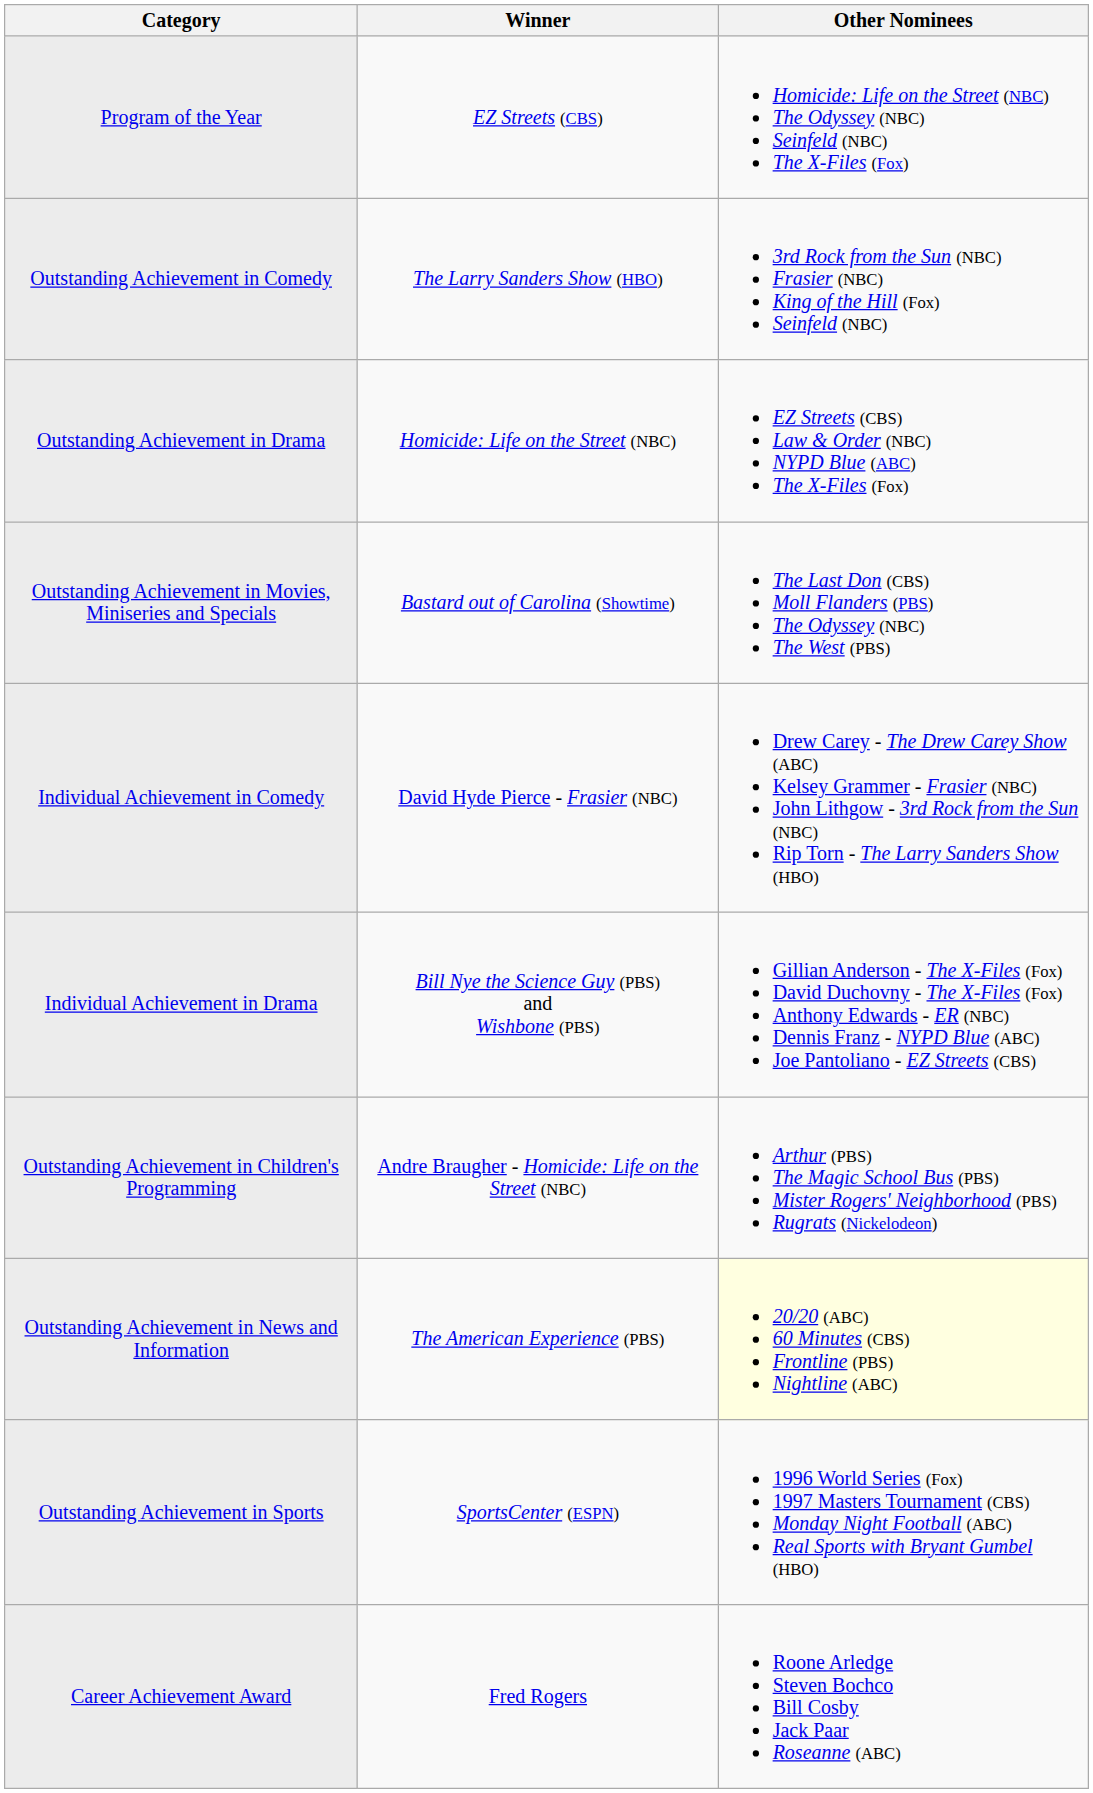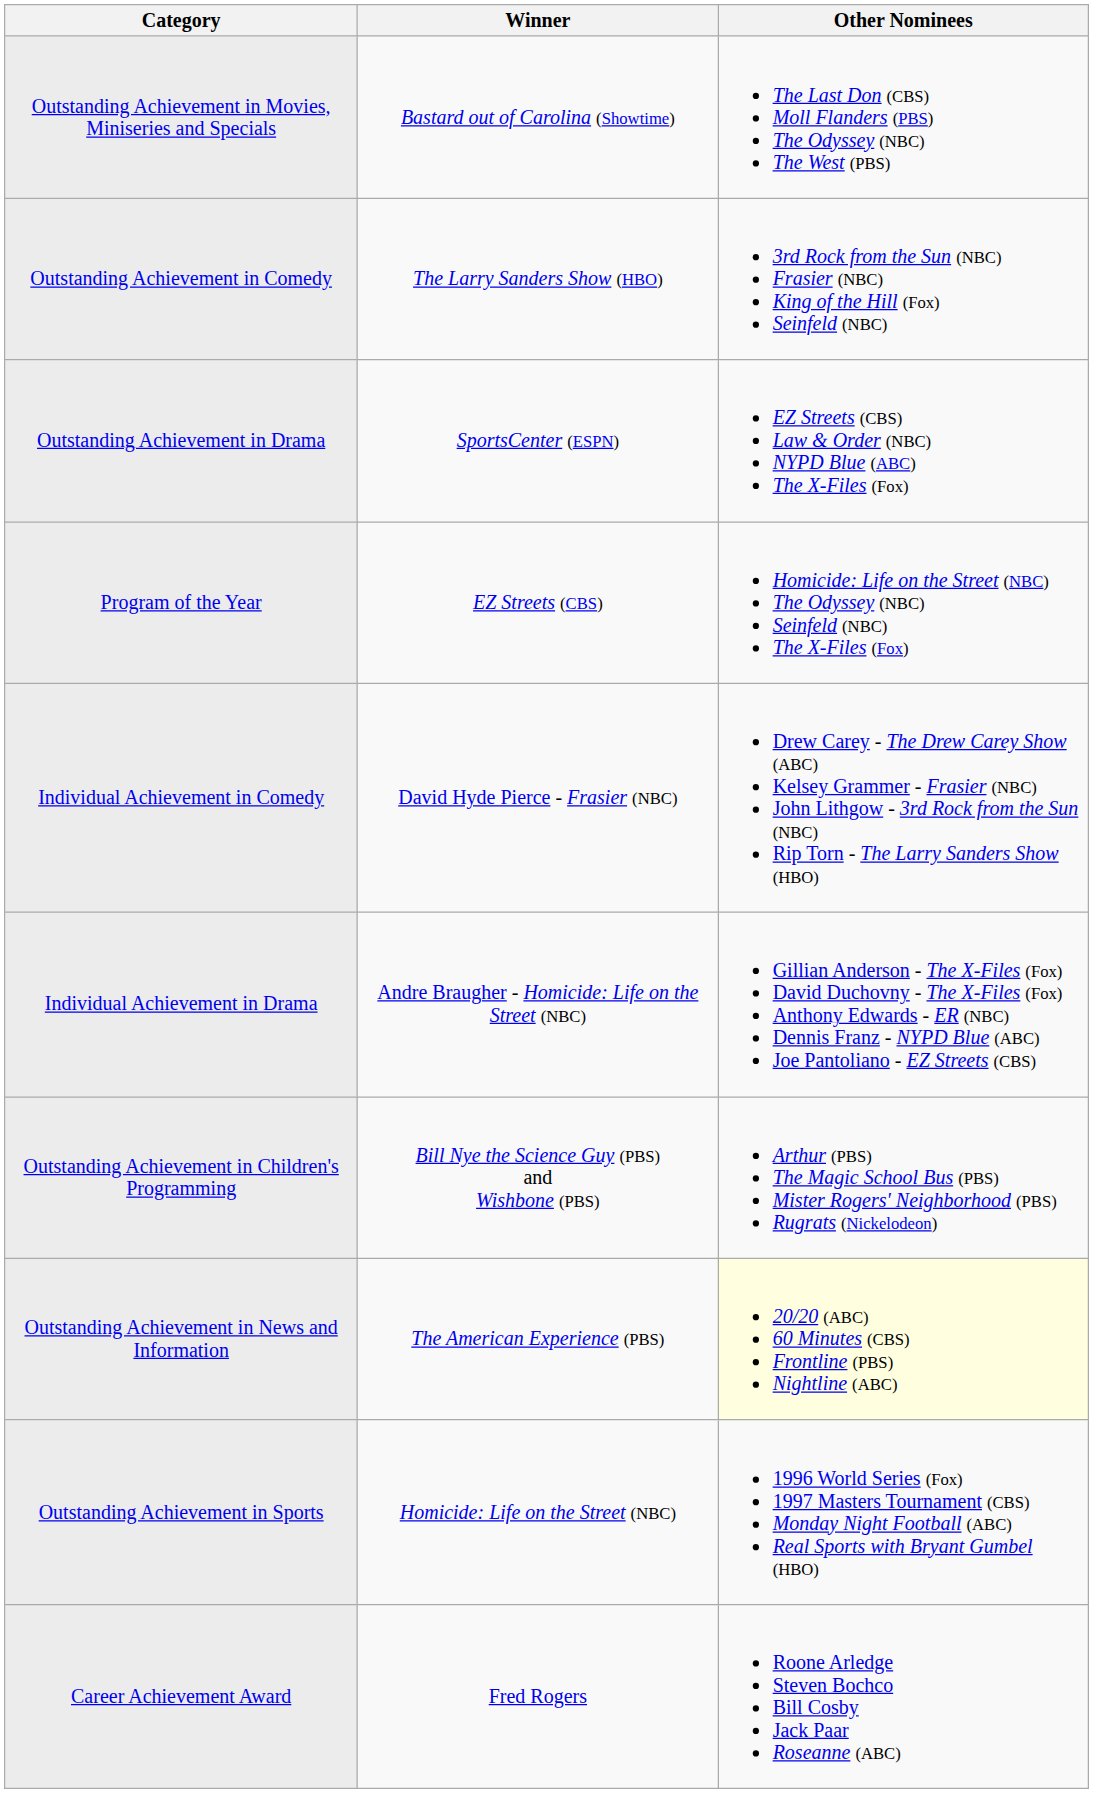rows swapped: Program of the Year <-> Outstanding Achievement in Movies, Miniseries and Specials
Outstanding Achievement in Drama | Winner: Homicide: Life on the Street (NBC) -> SportsCenter (ESPN)
Individual Achievement in Drama | Winner: Bill Nye the Science Guy (PBS) and Wishbone (PBS) -> Andre Braugher - Homicide: Life on the Street (NBC)
Outstanding Achievement in Children's Programming | Winner: Andre Braugher - Homicide: Life on the Street (NBC) -> Bill Nye the Science Guy (PBS) and Wishbone (PBS)
Outstanding Achievement in Sports | Winner: SportsCenter (ESPN) -> Homicide: Life on the Street (NBC)
